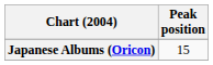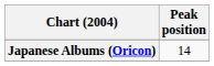Japanese Albums (Oricon) | Peak position: 15 -> 14
